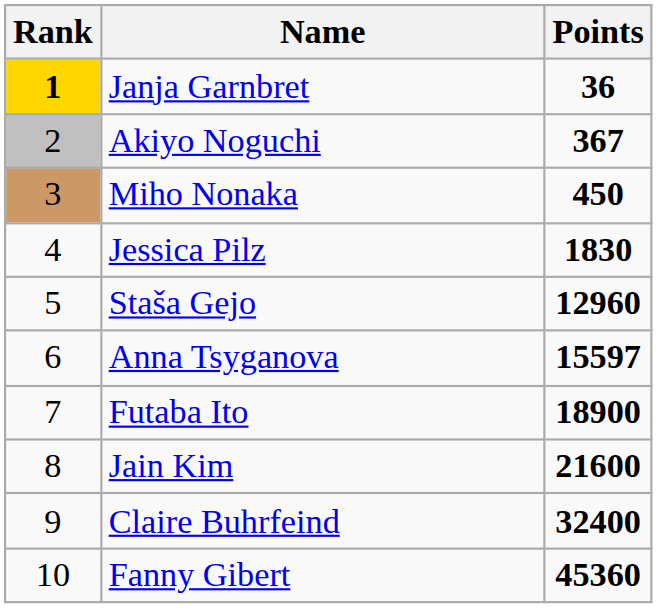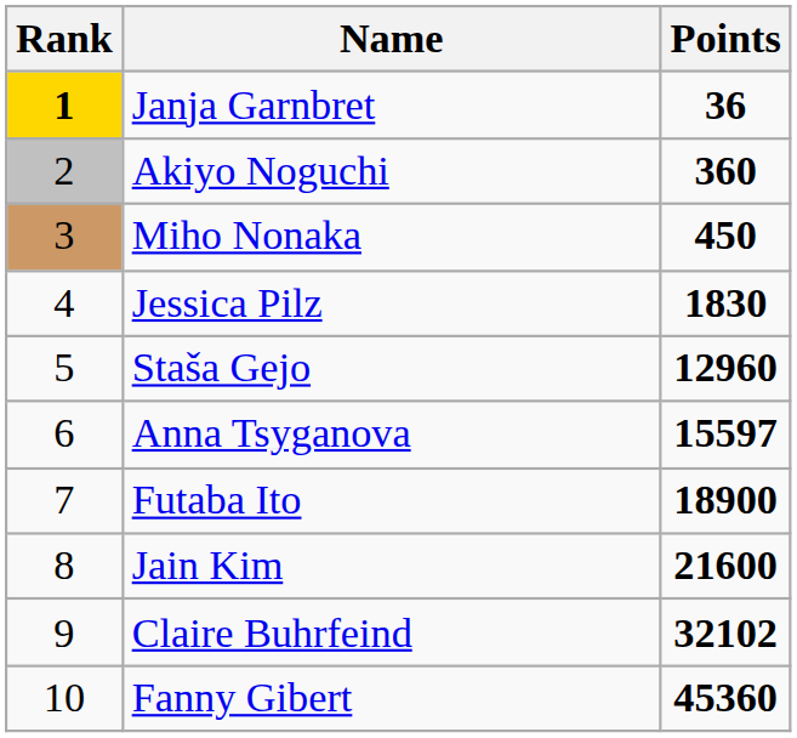Akiyo Noguchi | Points: 367 -> 360
Claire Buhrfeind | Points: 32400 -> 32102
